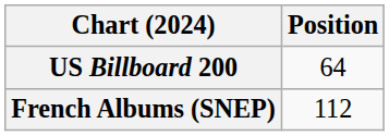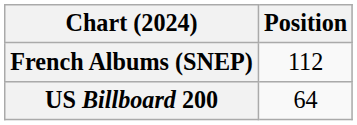rows swapped: French Albums (SNEP) <-> US Billboard 200
